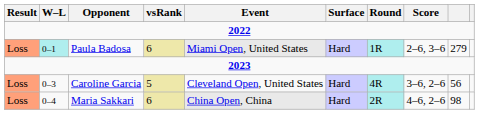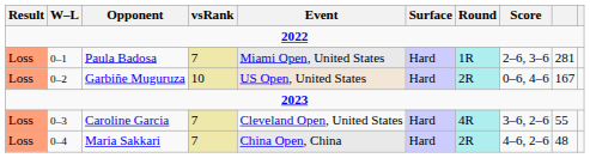Paula Badosa | W–L: paleturquoise background -> no background
Paula Badosa | vsRank: 6 -> 7
Paula Badosa | column 9: 279 -> 281
+ row: Loss | 0–2 | Garbiñe Muguruza | 10 | US Open, United States | Hard | 2R | 0–6, 4–6 | 167
Caroline Garcia | vsRank: 5 -> 7
Caroline Garcia | column 9: 56 -> 55
Maria Sakkari | vsRank: 6 -> 7
Maria Sakkari | column 9: 98 -> 48
